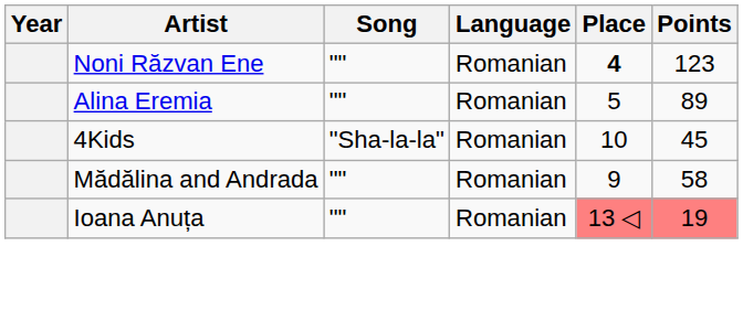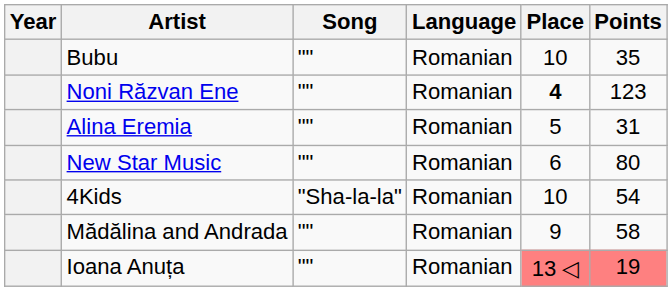+ row: Bubu | "" | Romanian | 10 | 35
Alina Eremia | Points: 89 -> 31
+ row: New Star Music | "" | Romanian | 6 | 80
4Kids | Points: 45 -> 54
